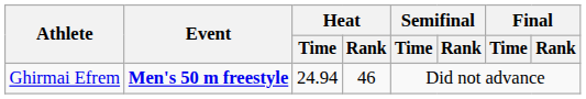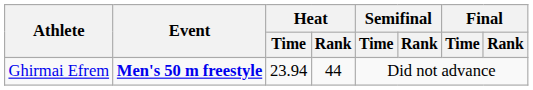Ghirmai Efrem | Heat / Time: 24.94 -> 23.94
Ghirmai Efrem | Heat / Rank: 46 -> 44
